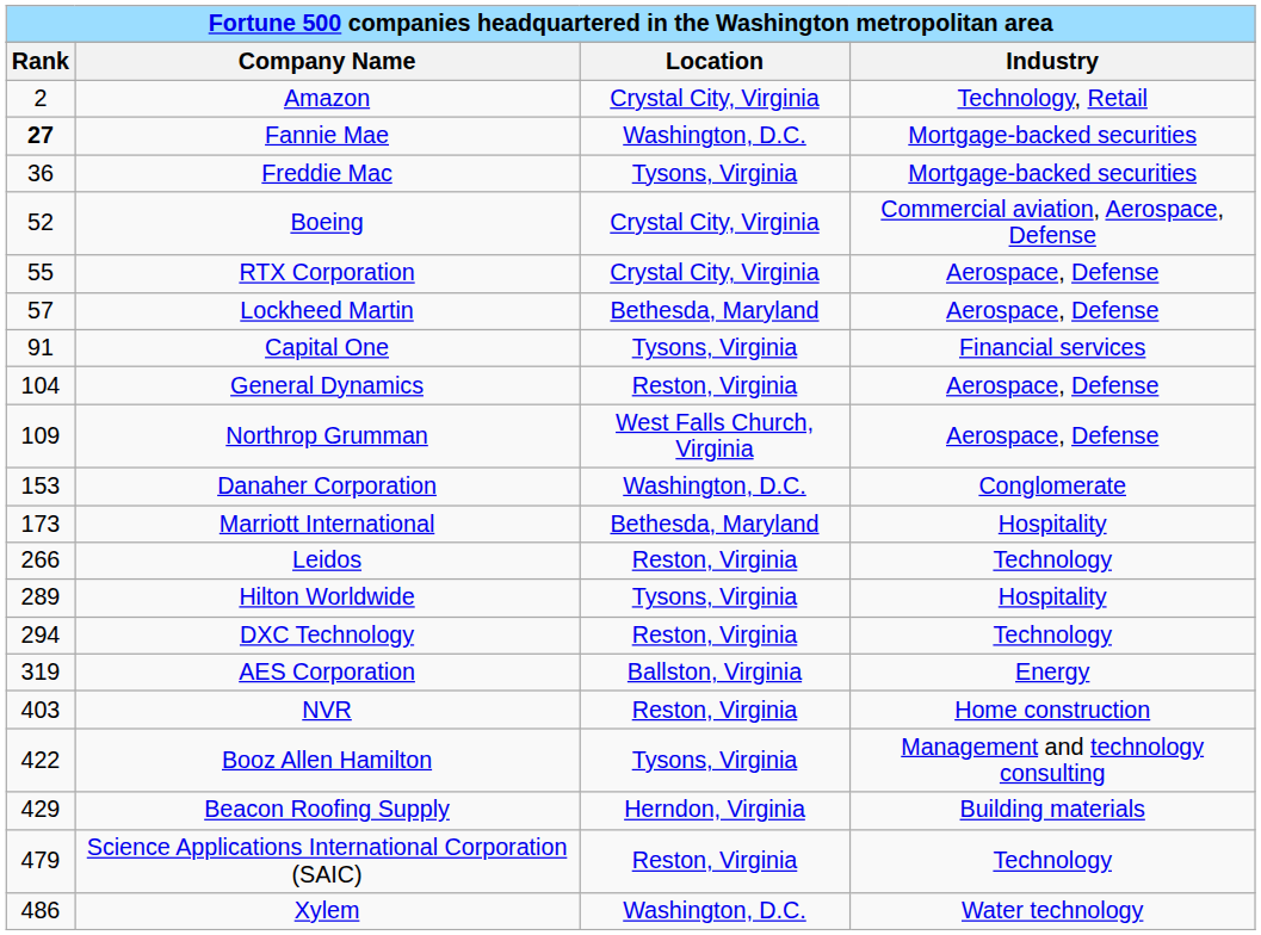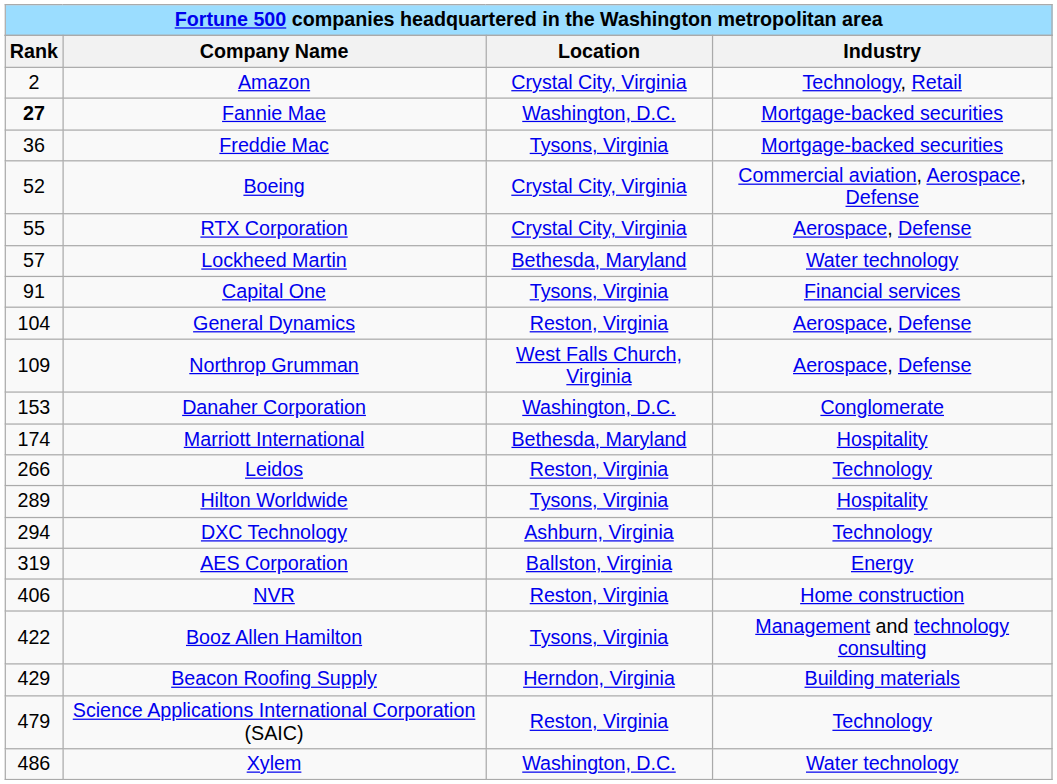Lockheed Martin | column 4: Aerospace, Defense -> Water technology
Marriott International | column 1: 173 -> 174
DXC Technology | column 3: Reston, Virginia -> Ashburn, Virginia
NVR | column 1: 403 -> 406
